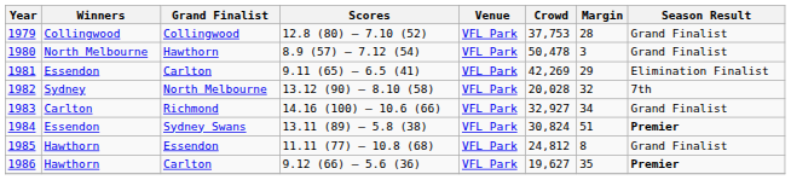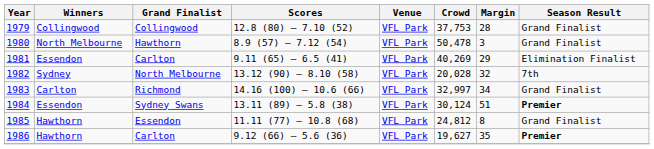1981 | Crowd: 42,269 -> 40,269
1983 | Crowd: 32,927 -> 32,997
1984 | Crowd: 30,824 -> 30,124
